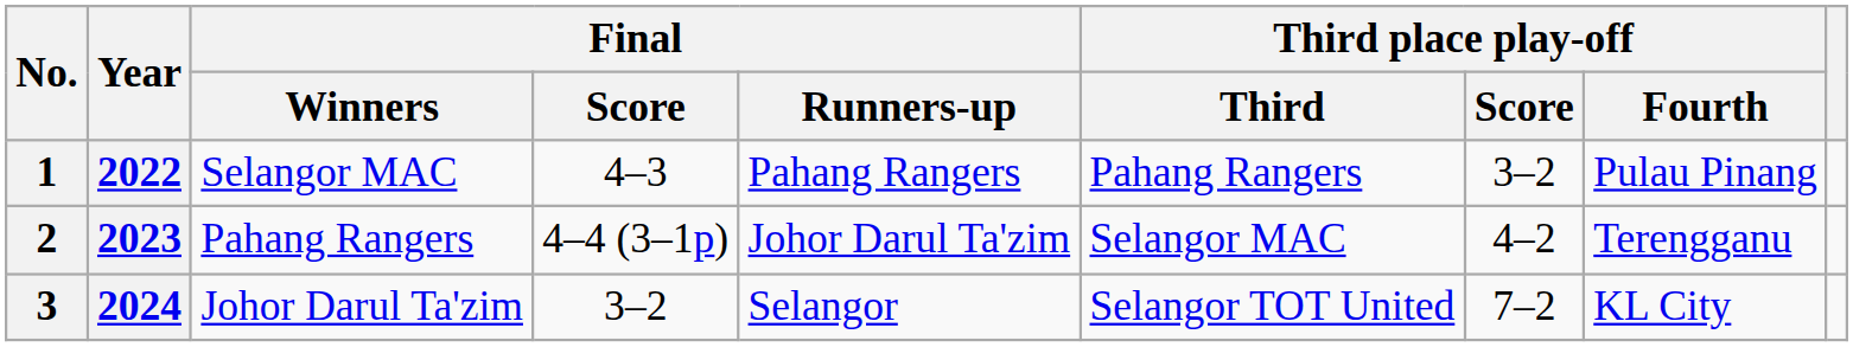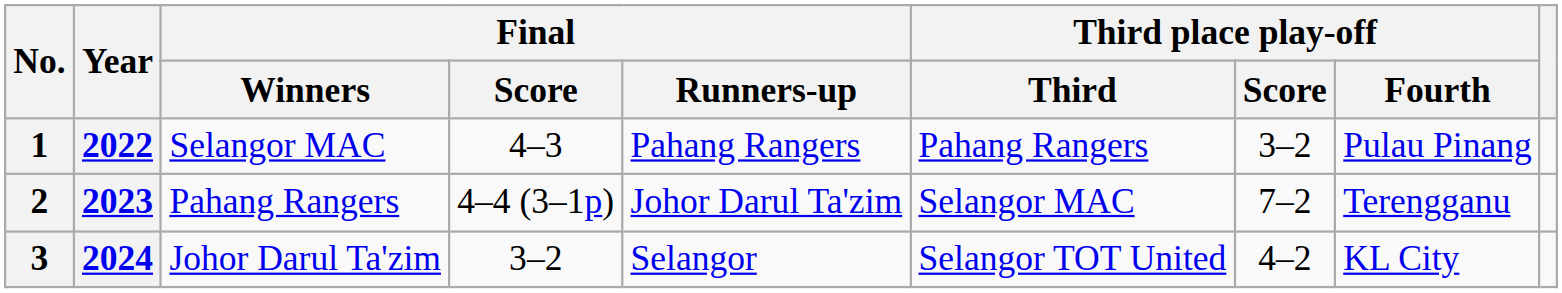2 | Third place play-off / Score: 4–2 -> 7–2
3 | Third place play-off / Score: 7–2 -> 4–2
